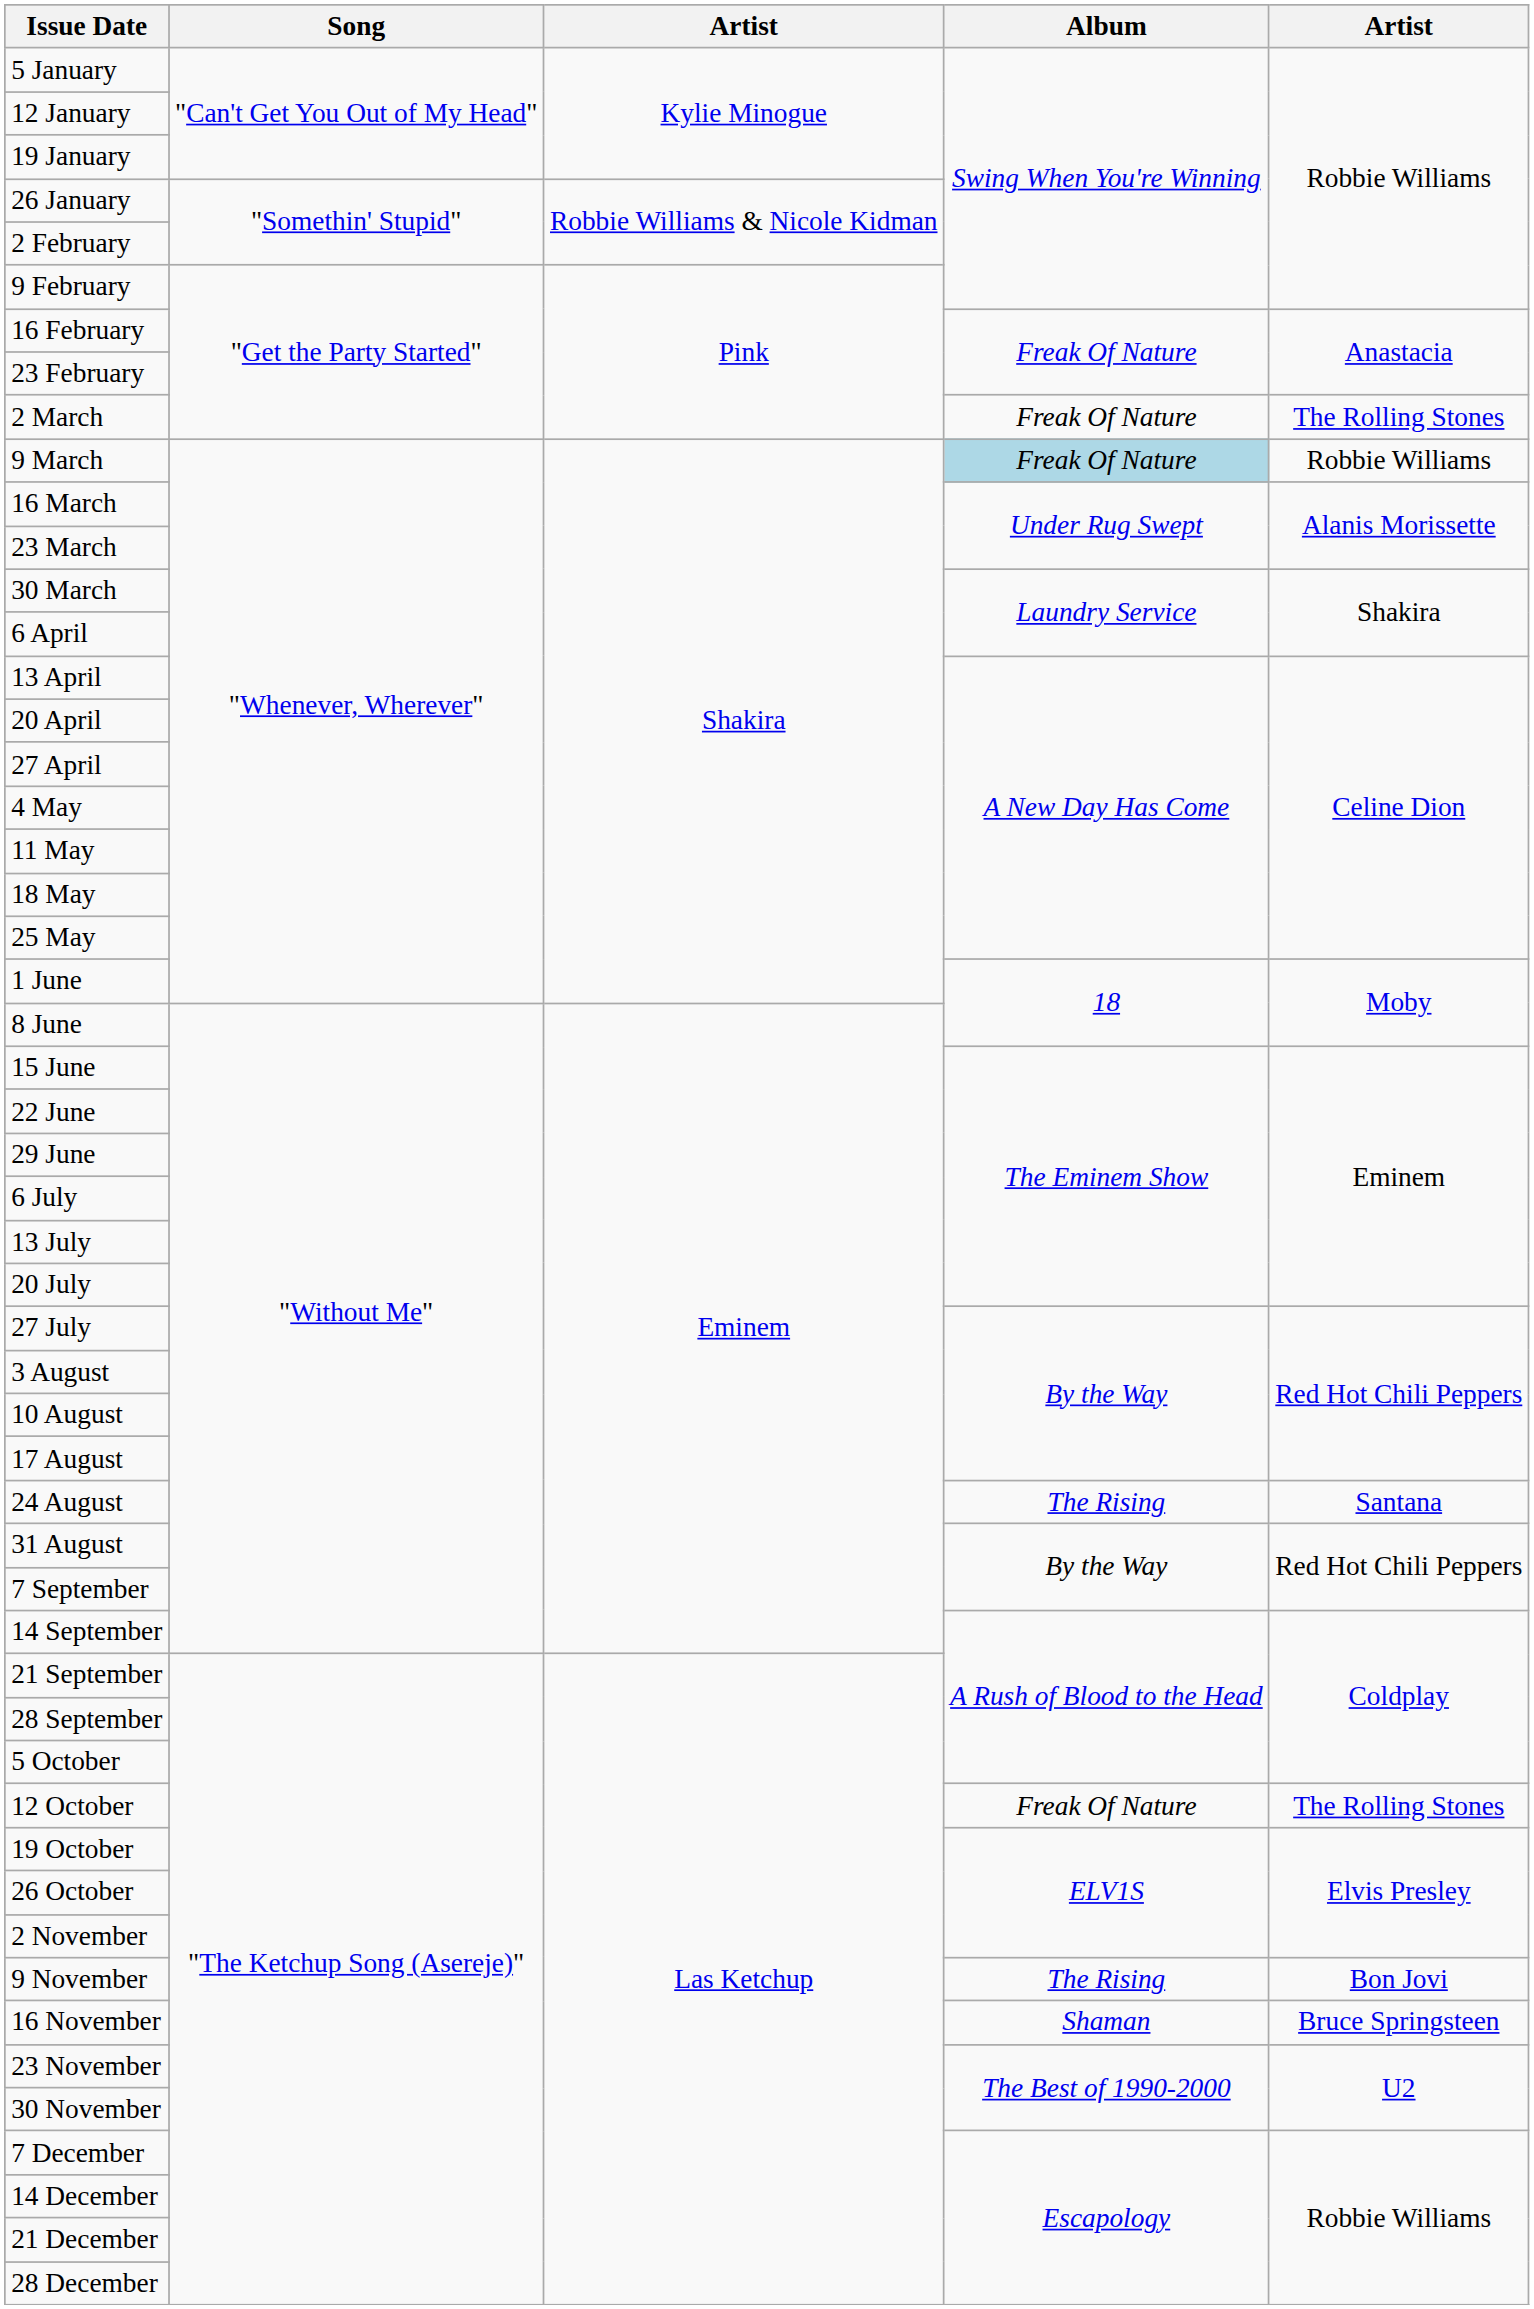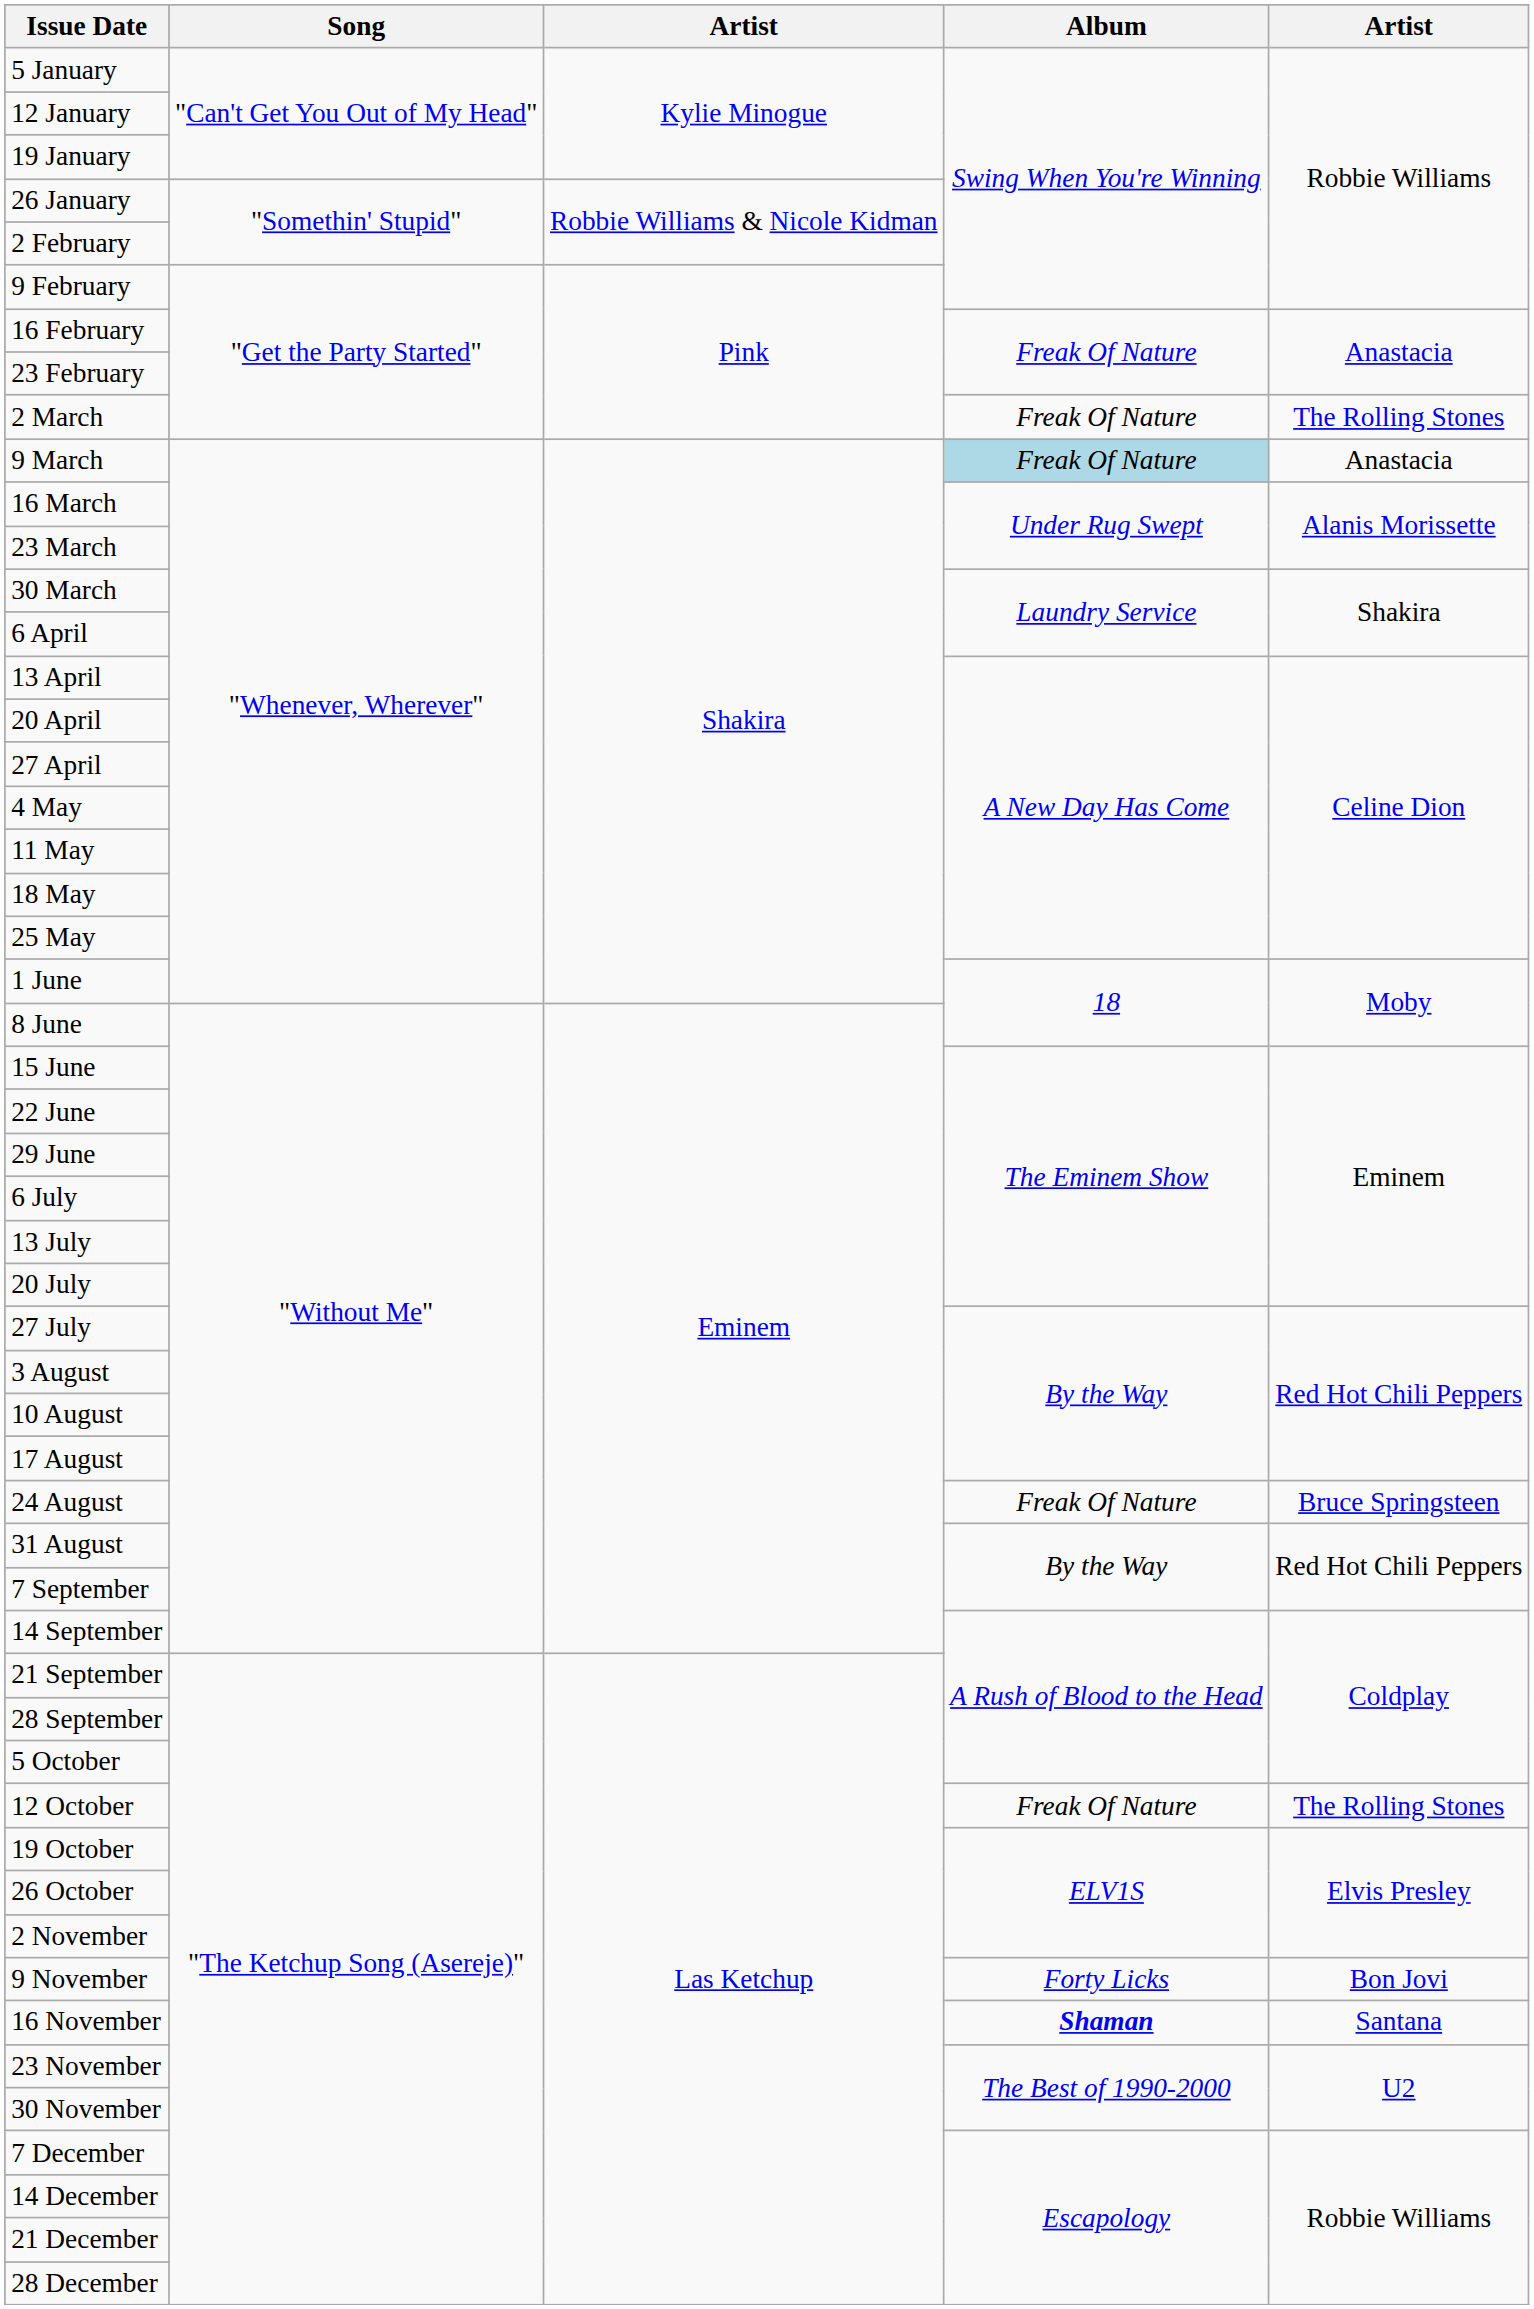9 March | column 5: Robbie Williams -> Anastacia
24 August | Album: The Rising -> Freak Of Nature
24 August | column 5: Santana -> Bruce Springsteen
9 November | Album: The Rising -> Forty Licks
16 November | Album: normal -> bold
16 November | column 5: Bruce Springsteen -> Santana
